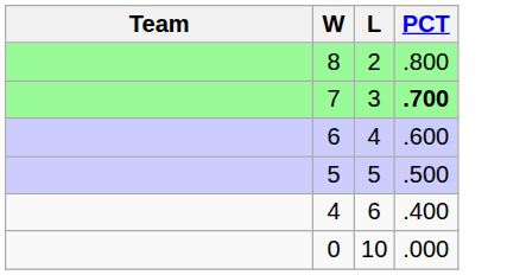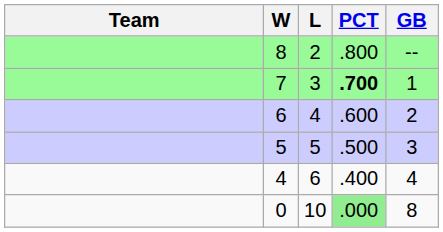+ column: GB | -- | 1 | 2 | 3 | 4 | 8
0 | PCT: no background -> lightgreen background
